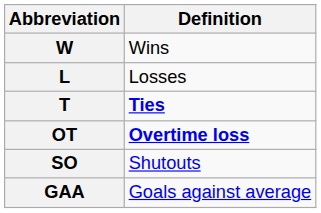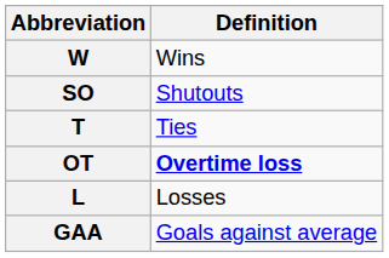rows swapped: L <-> SO
T | Definition: bold -> normal
